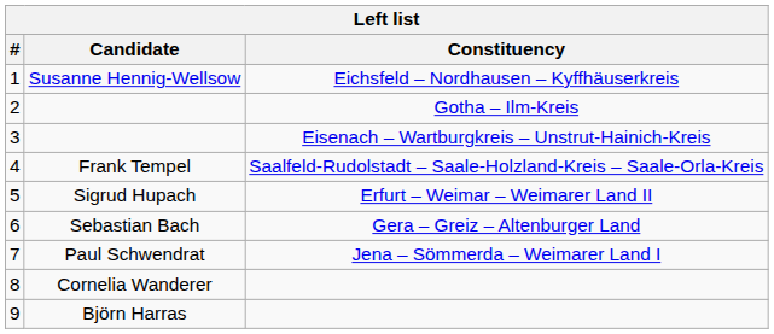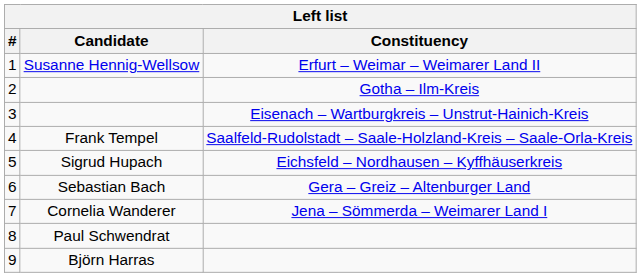1 | Constituency: Eichsfeld – Nordhausen – Kyffhäuserkreis -> Erfurt – Weimar – Weimarer Land II
5 | Constituency: Erfurt – Weimar – Weimarer Land II -> Eichsfeld – Nordhausen – Kyffhäuserkreis
7 | Candidate: Paul Schwendrat -> Cornelia Wanderer
8 | Candidate: Cornelia Wanderer -> Paul Schwendrat
